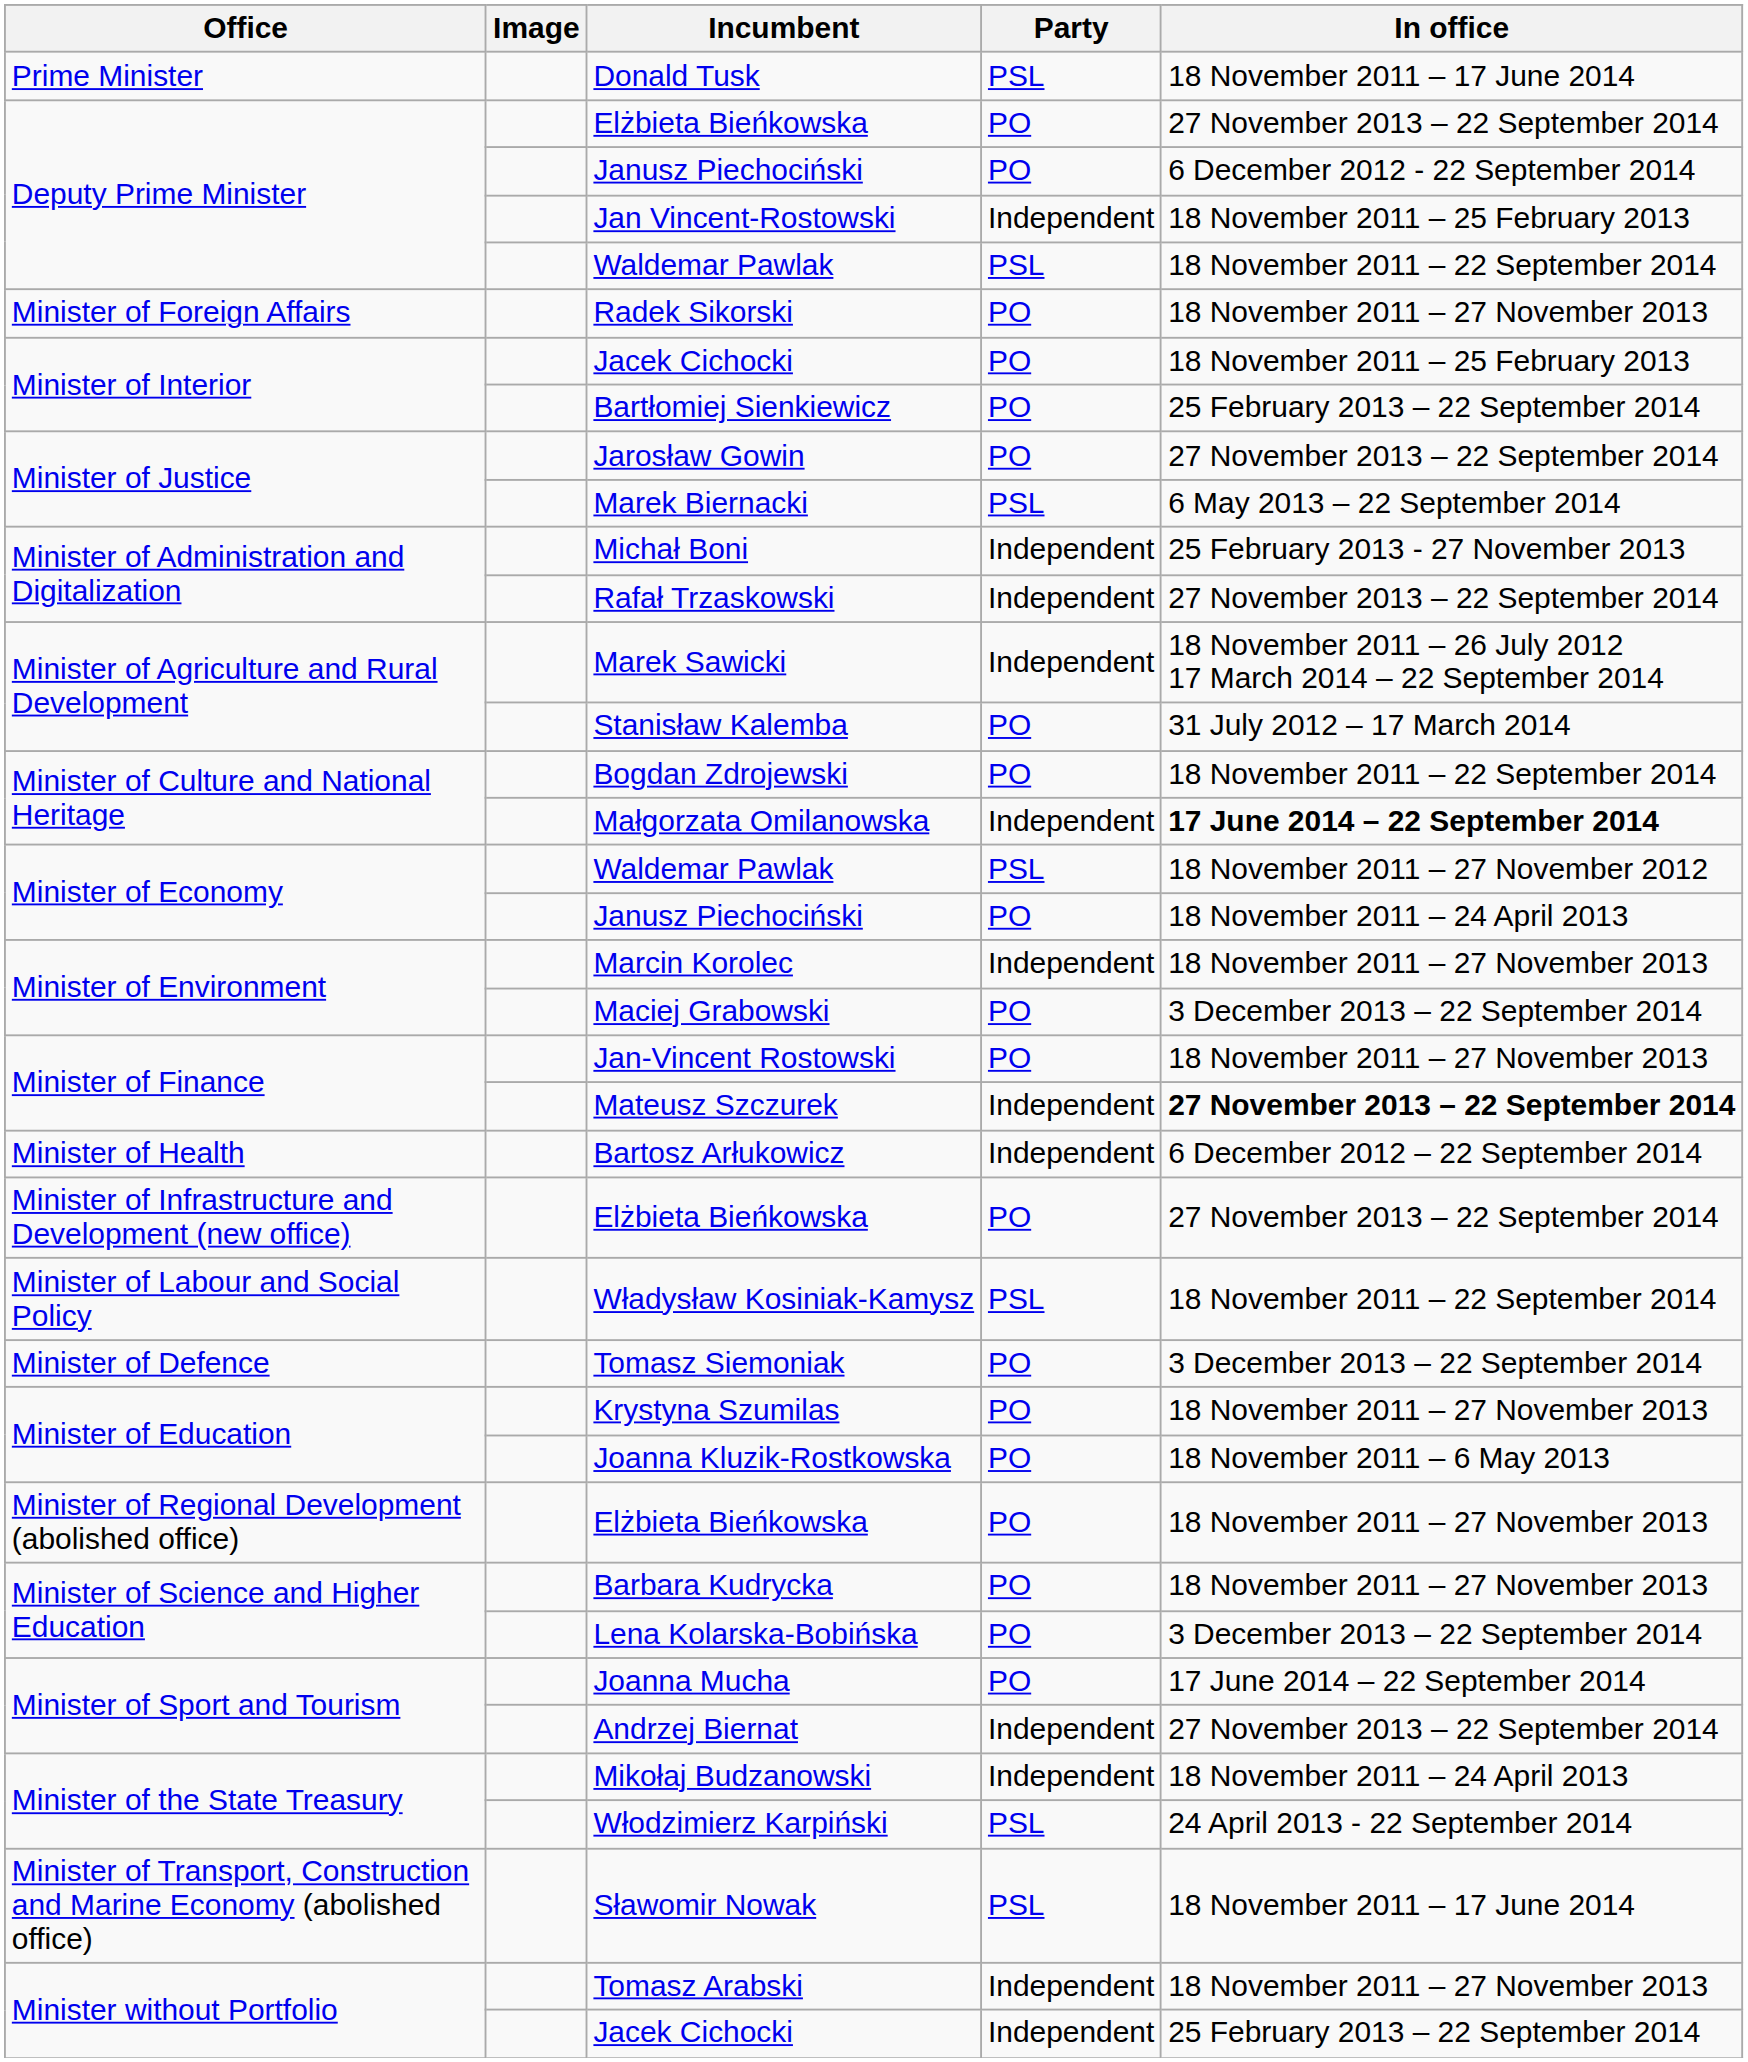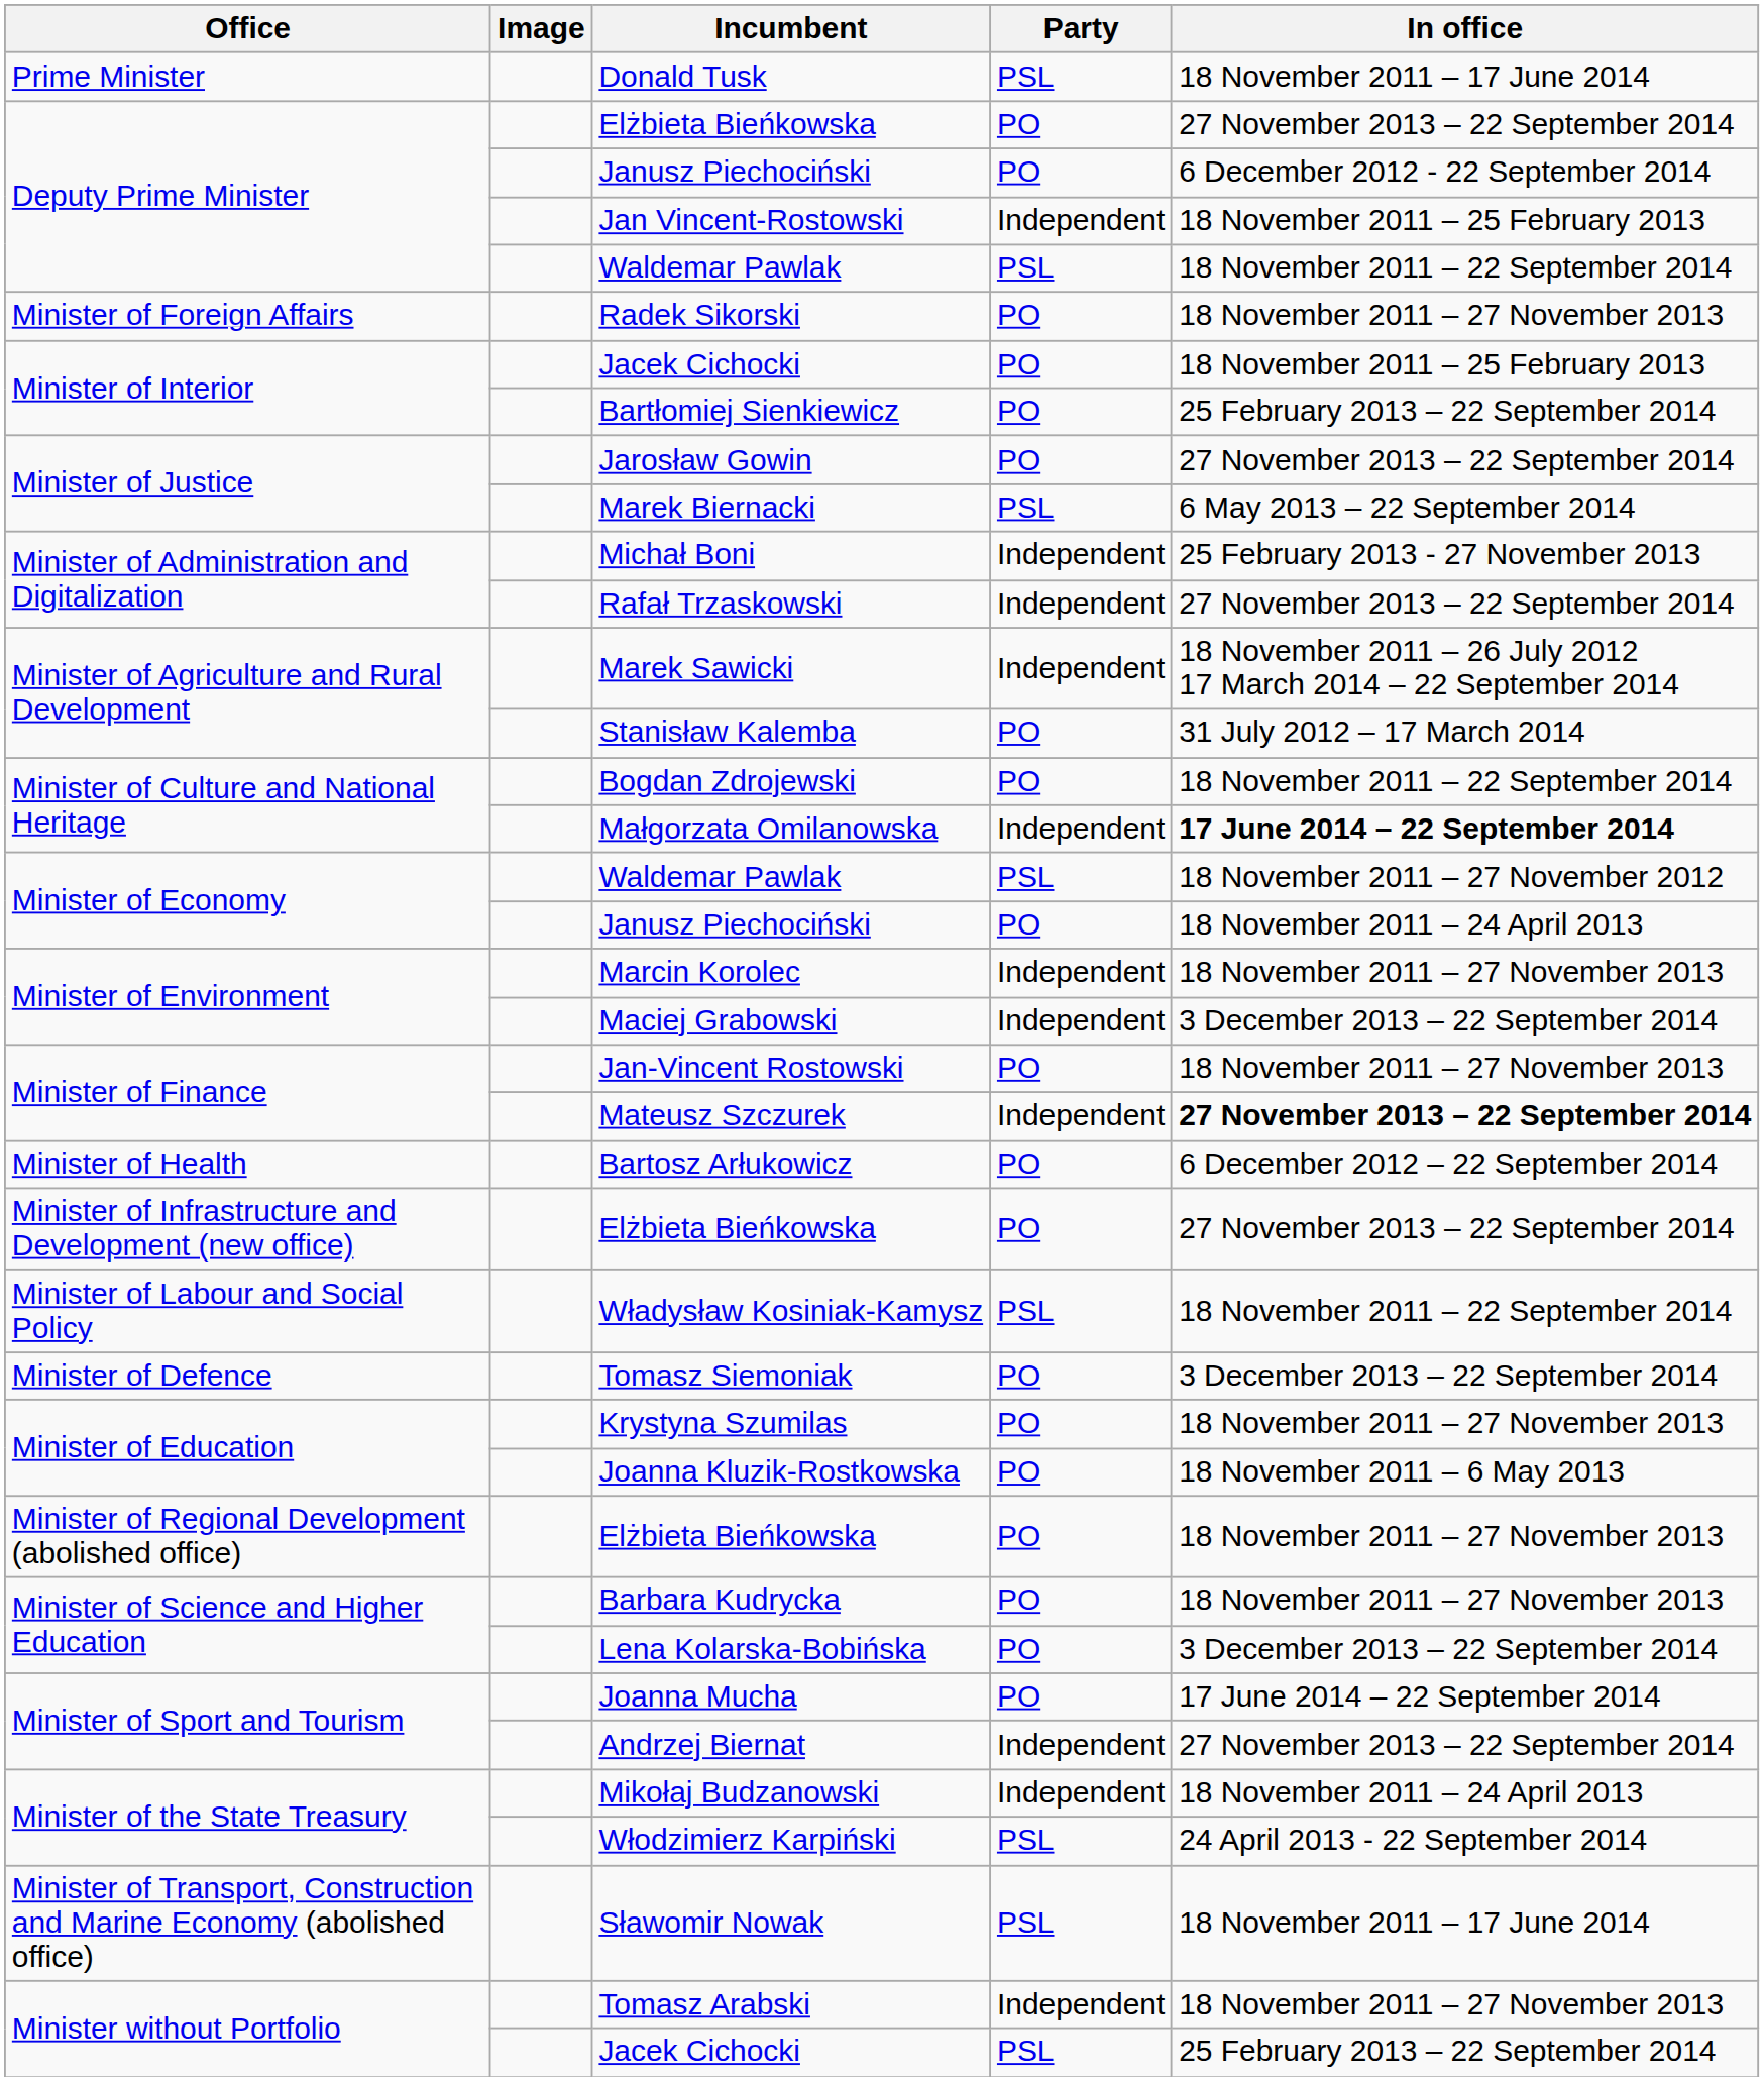Maciej Grabowski | Party: PO -> Independent
Bartosz Arłukowicz | Party: Independent -> PO
Minister without Portfolio / Jacek Cichocki | Party: Independent -> PSL
